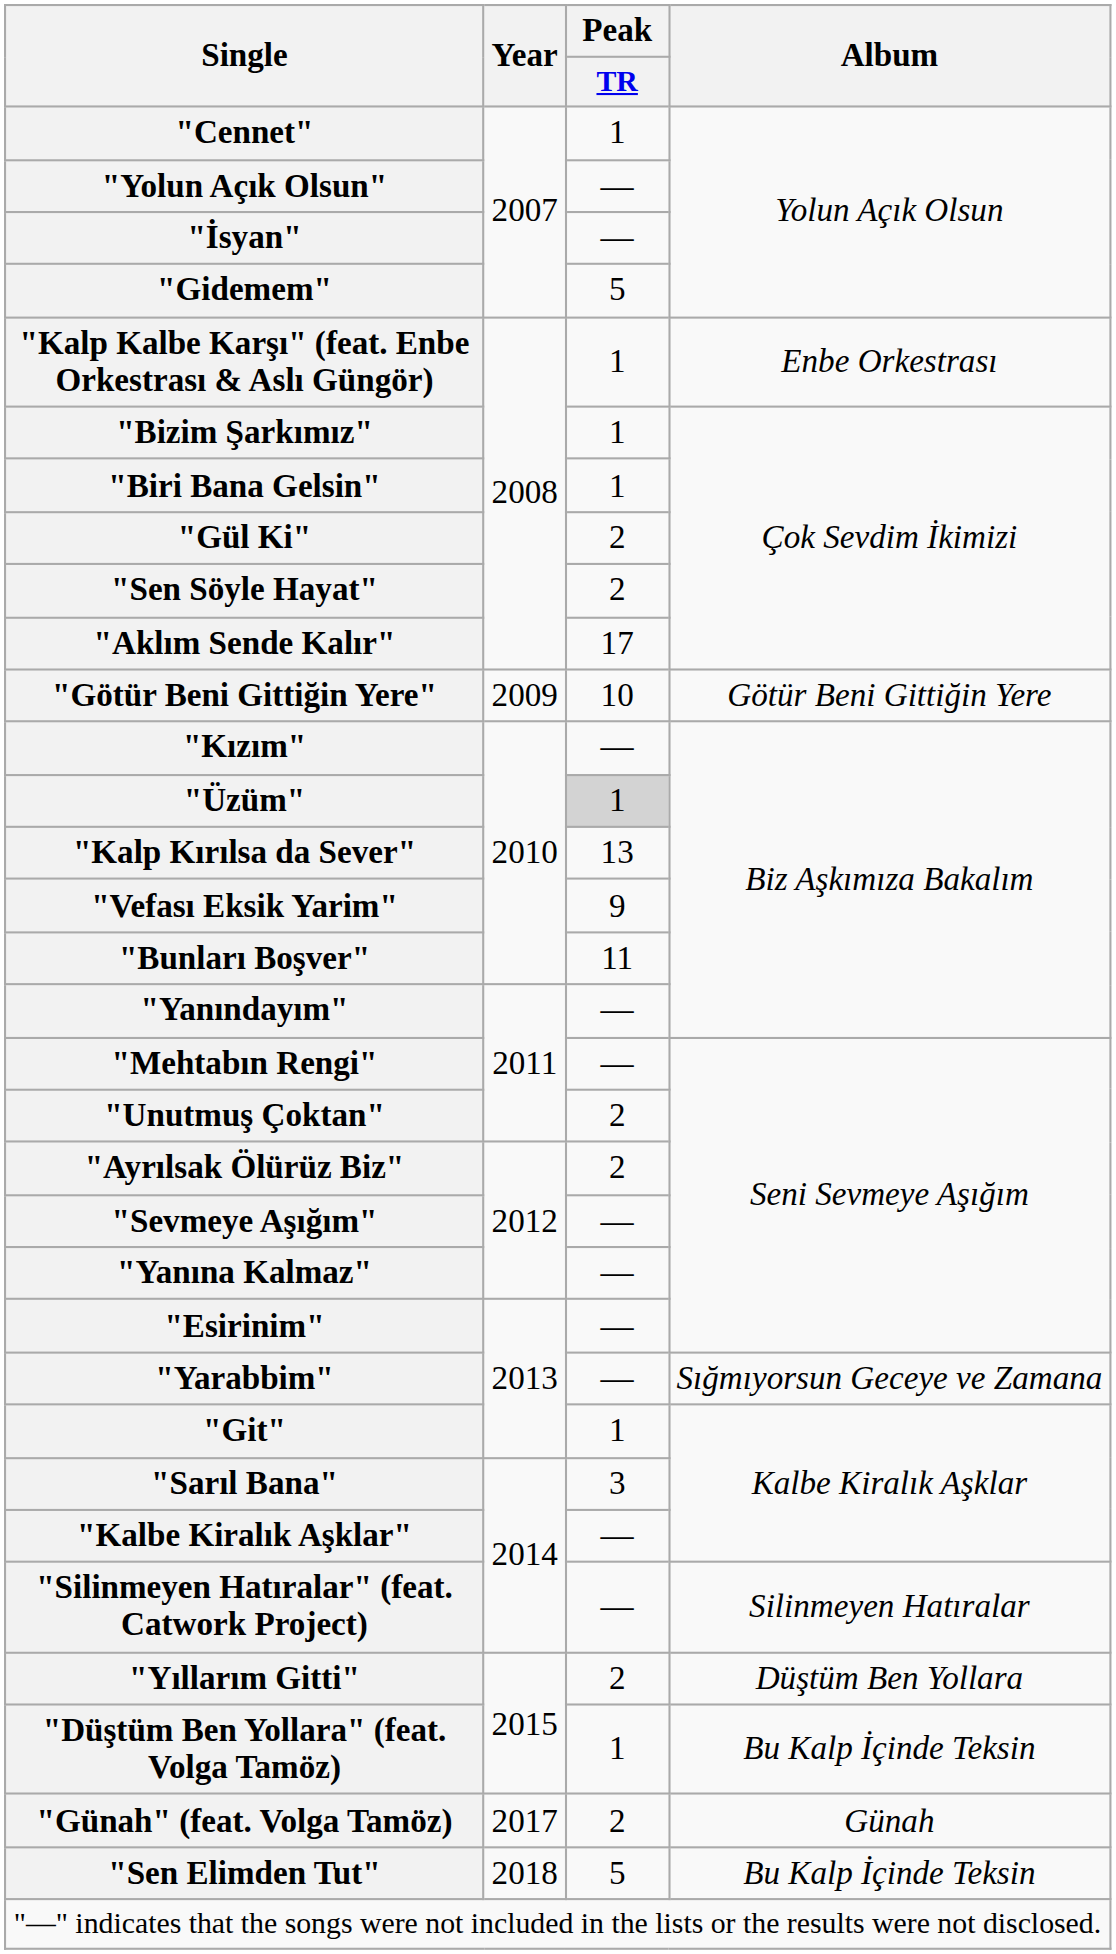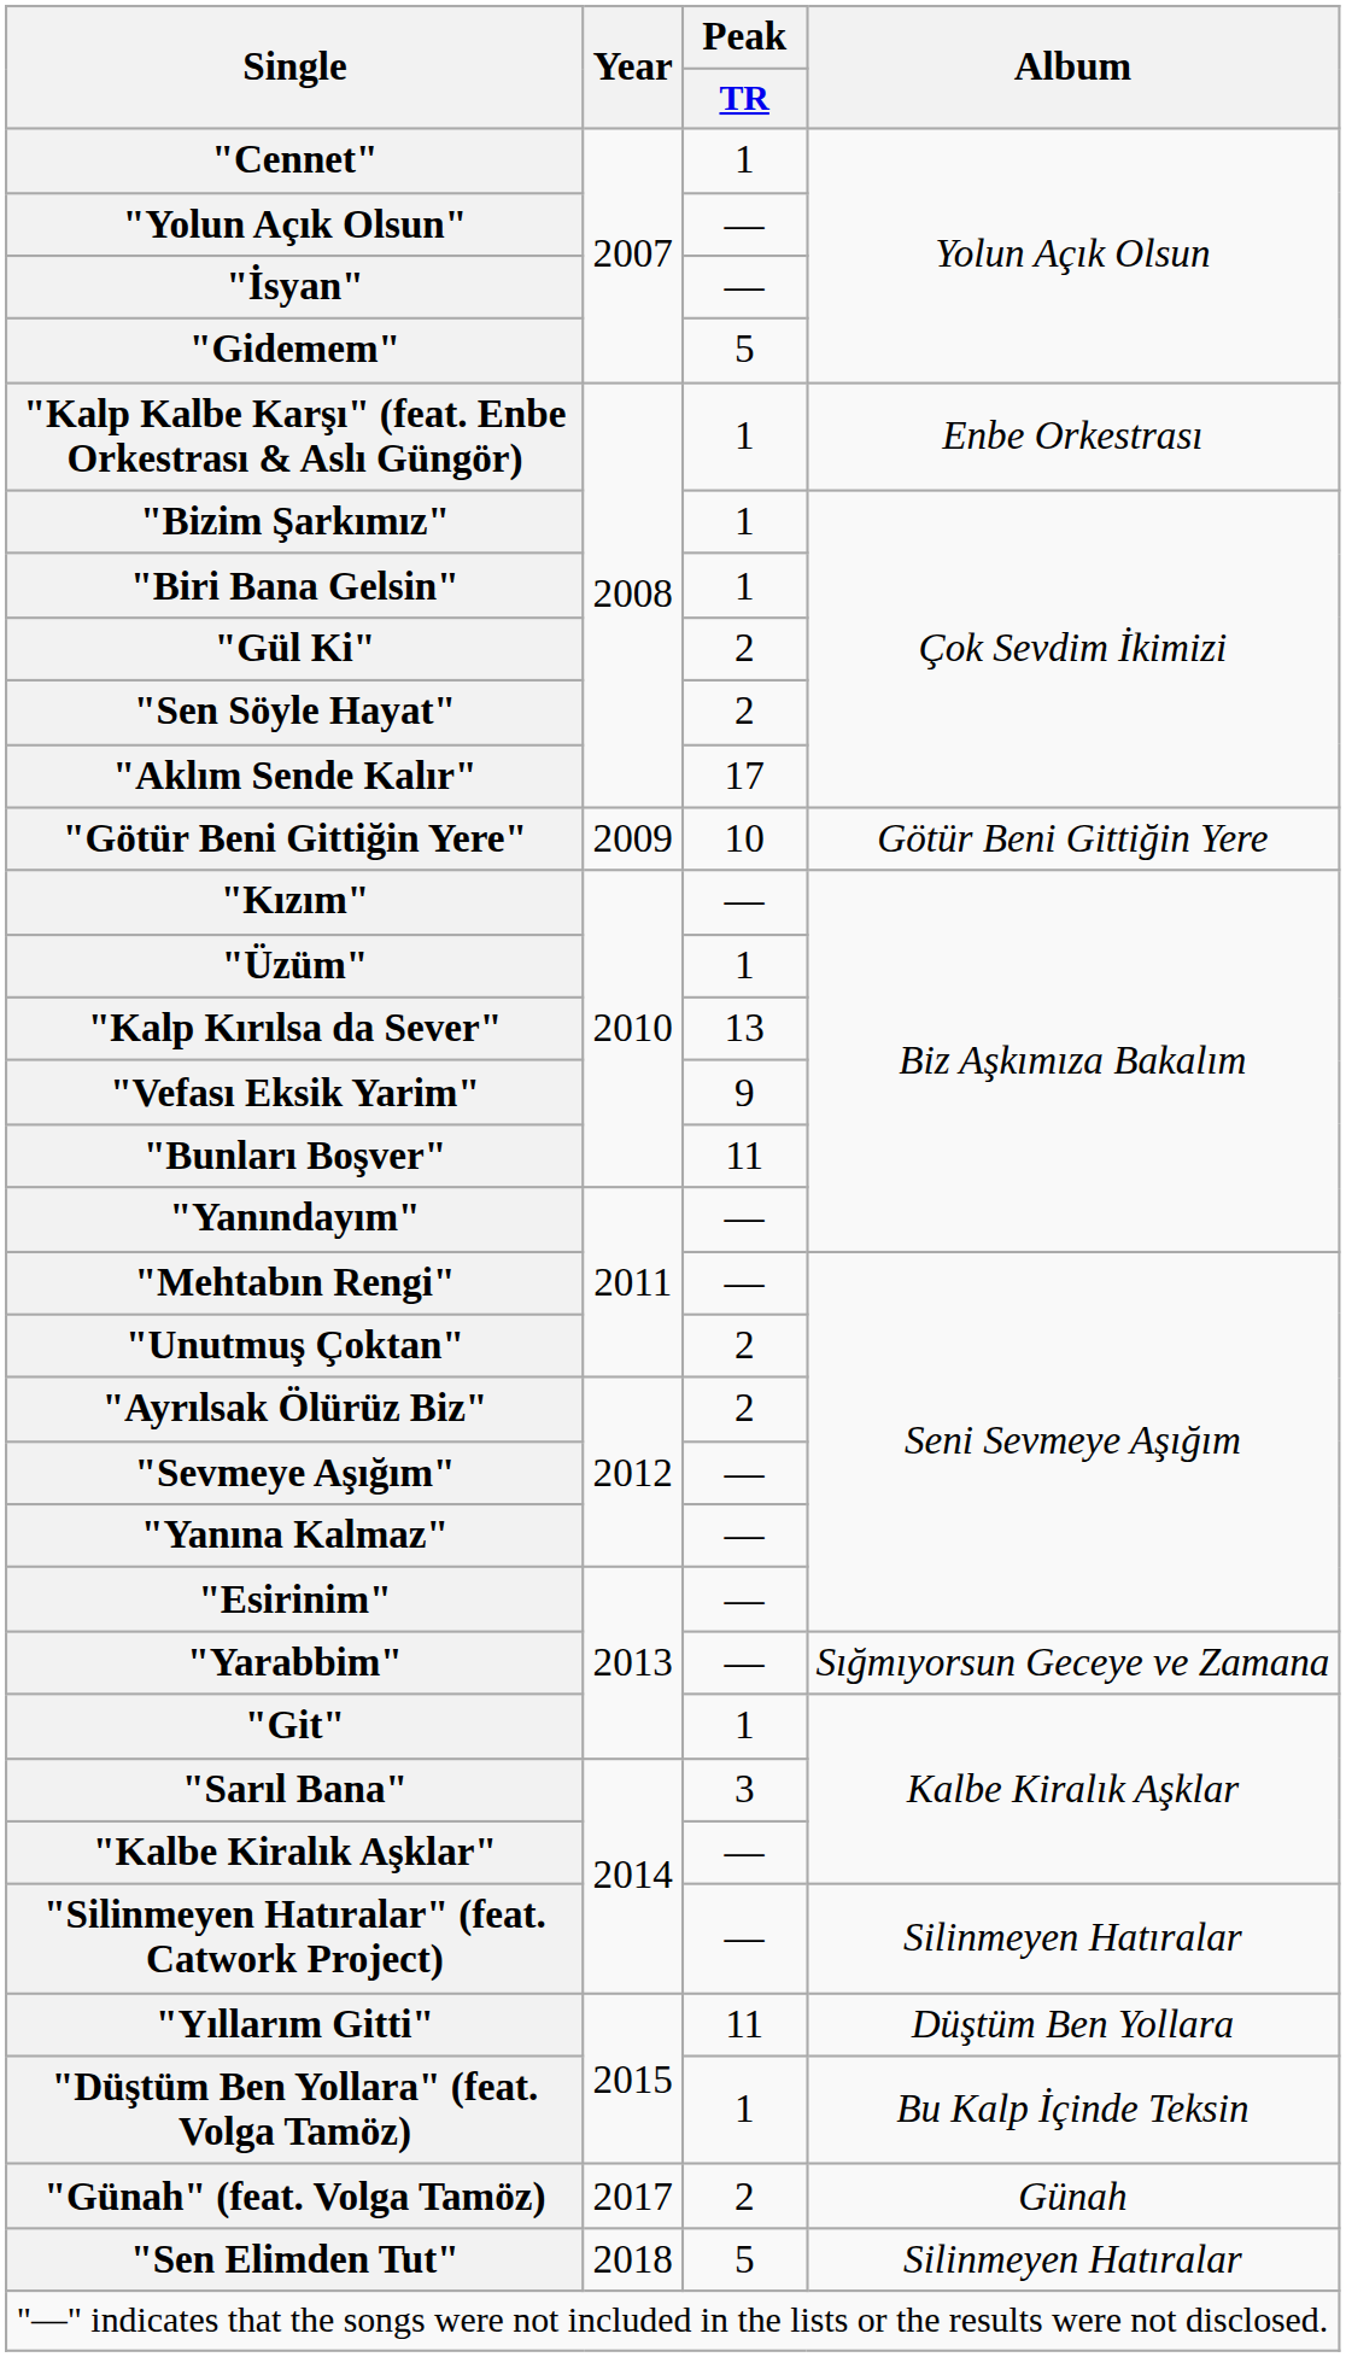"Üzüm" | Peak / TR: lightgrey background -> no background
"Yıllarım Gitti" | Peak / TR: 2 -> 11
"Sen Elimden Tut" | Album: Bu Kalp İçinde Teksin -> Silinmeyen Hatıralar
